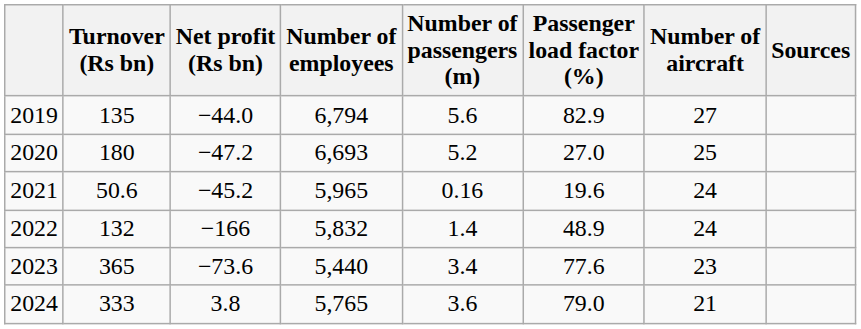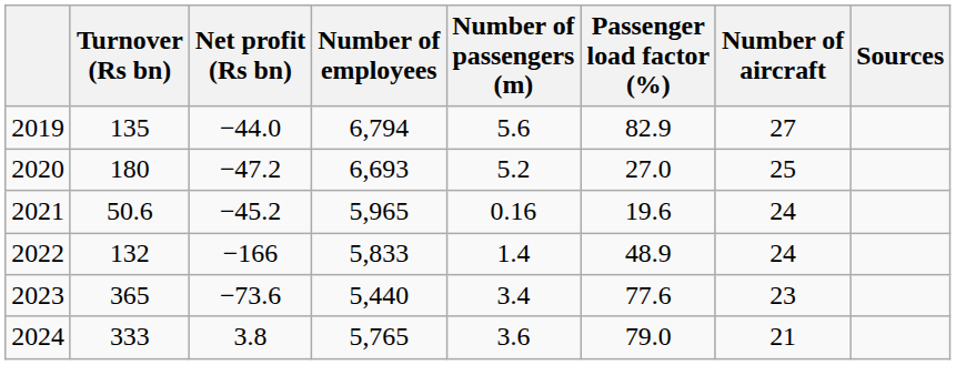2022 | Number of employees: 5,832 -> 5,833
